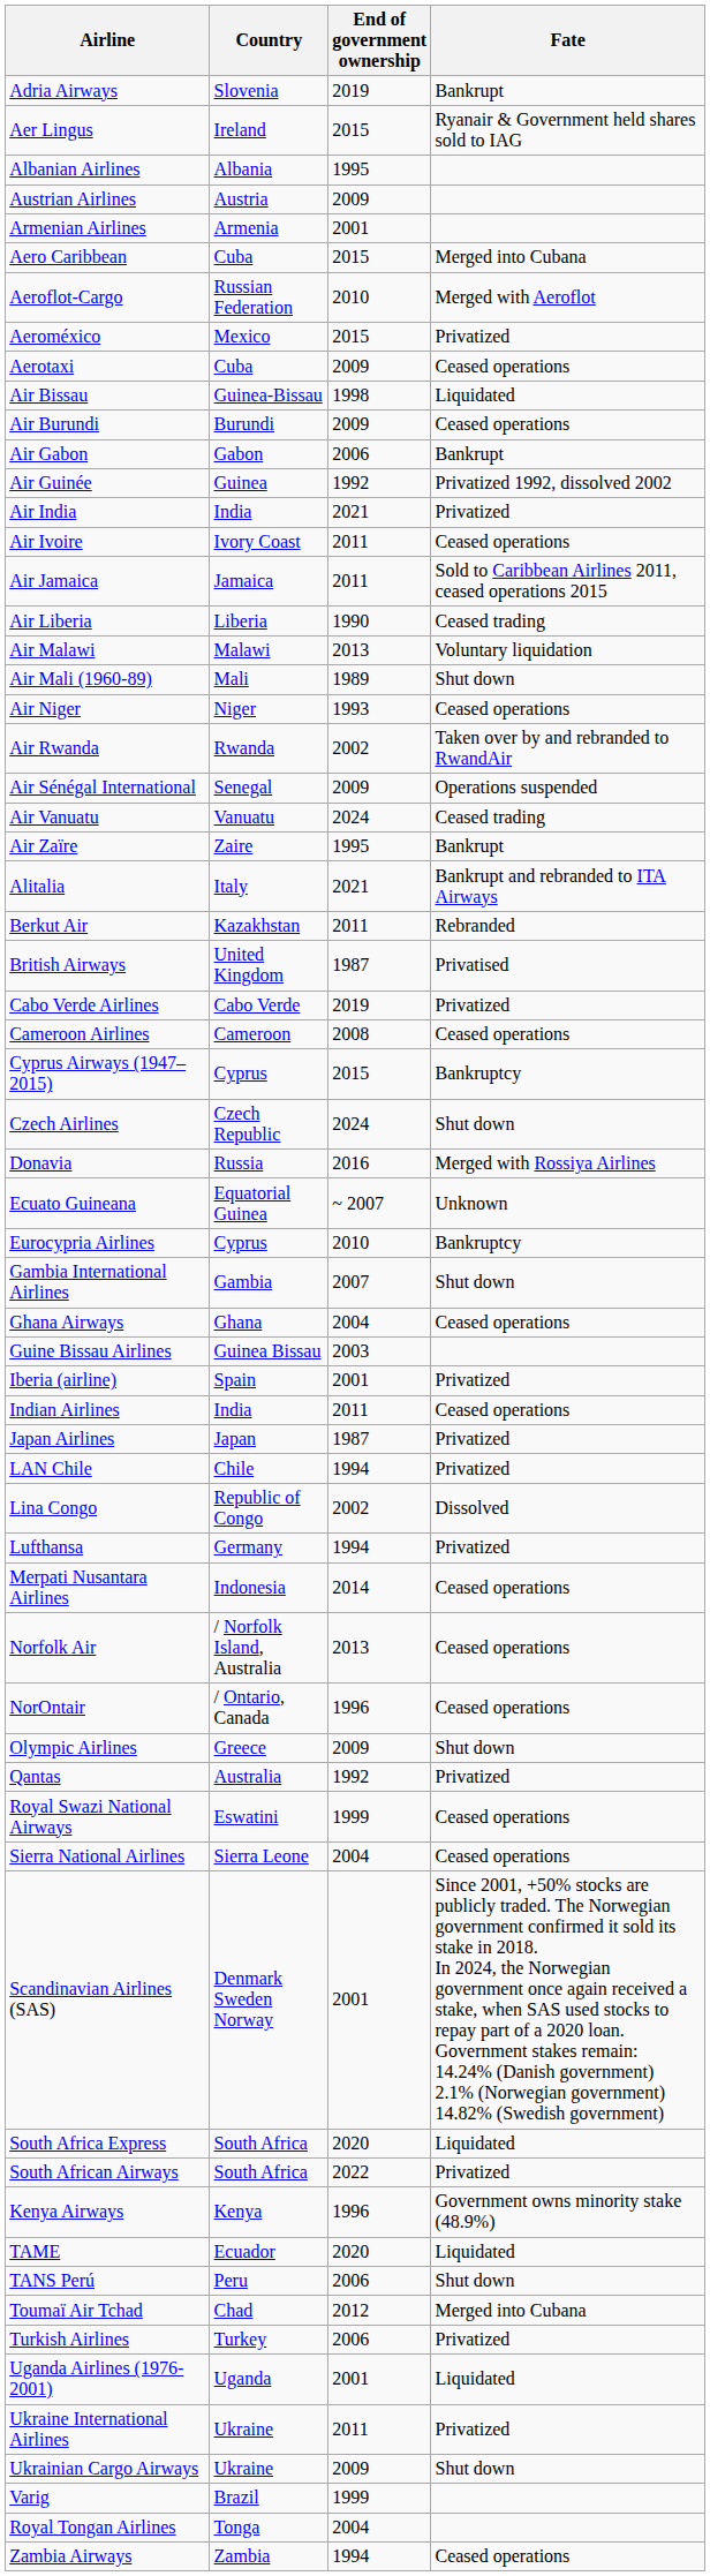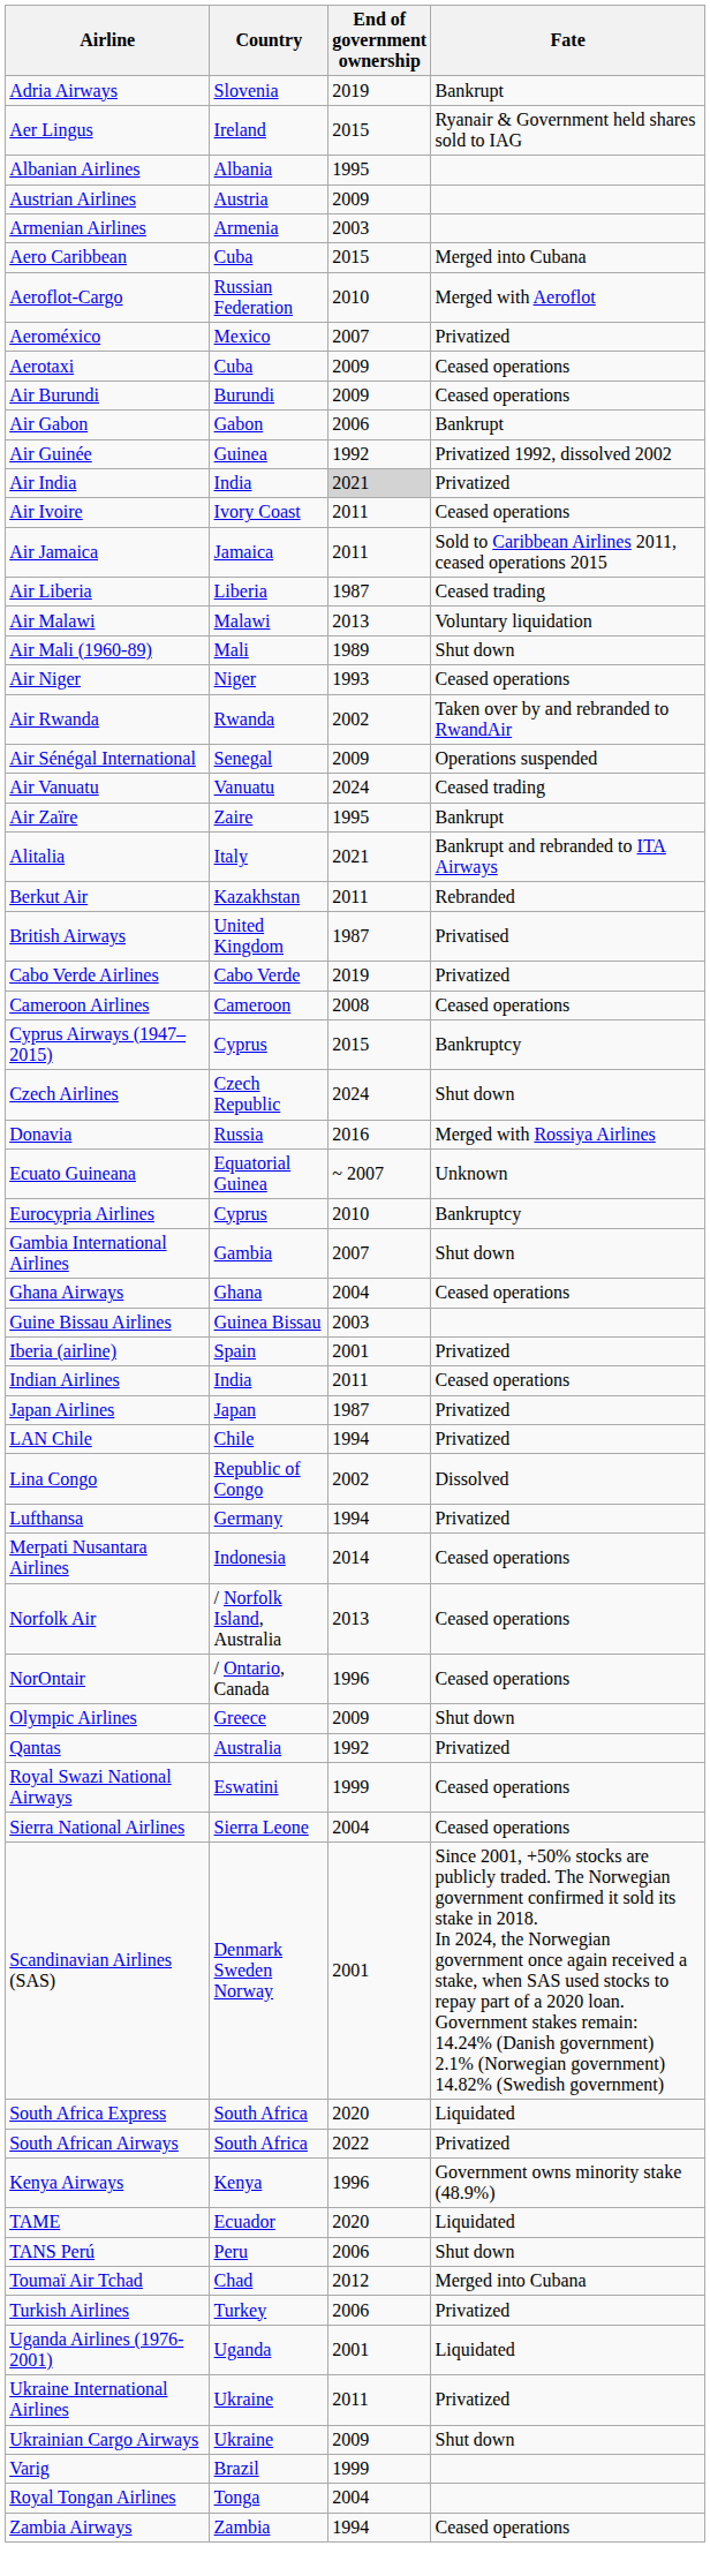Armenian Airlines | End of government ownership: 2001 -> 2003
Aeroméxico | End of government ownership: 2015 -> 2007
- row: Air Bissau | Guinea-Bissau | 1998 | Liquidated
Air India | End of government ownership: no background -> lightgrey background
Air Liberia | End of government ownership: 1990 -> 1987
